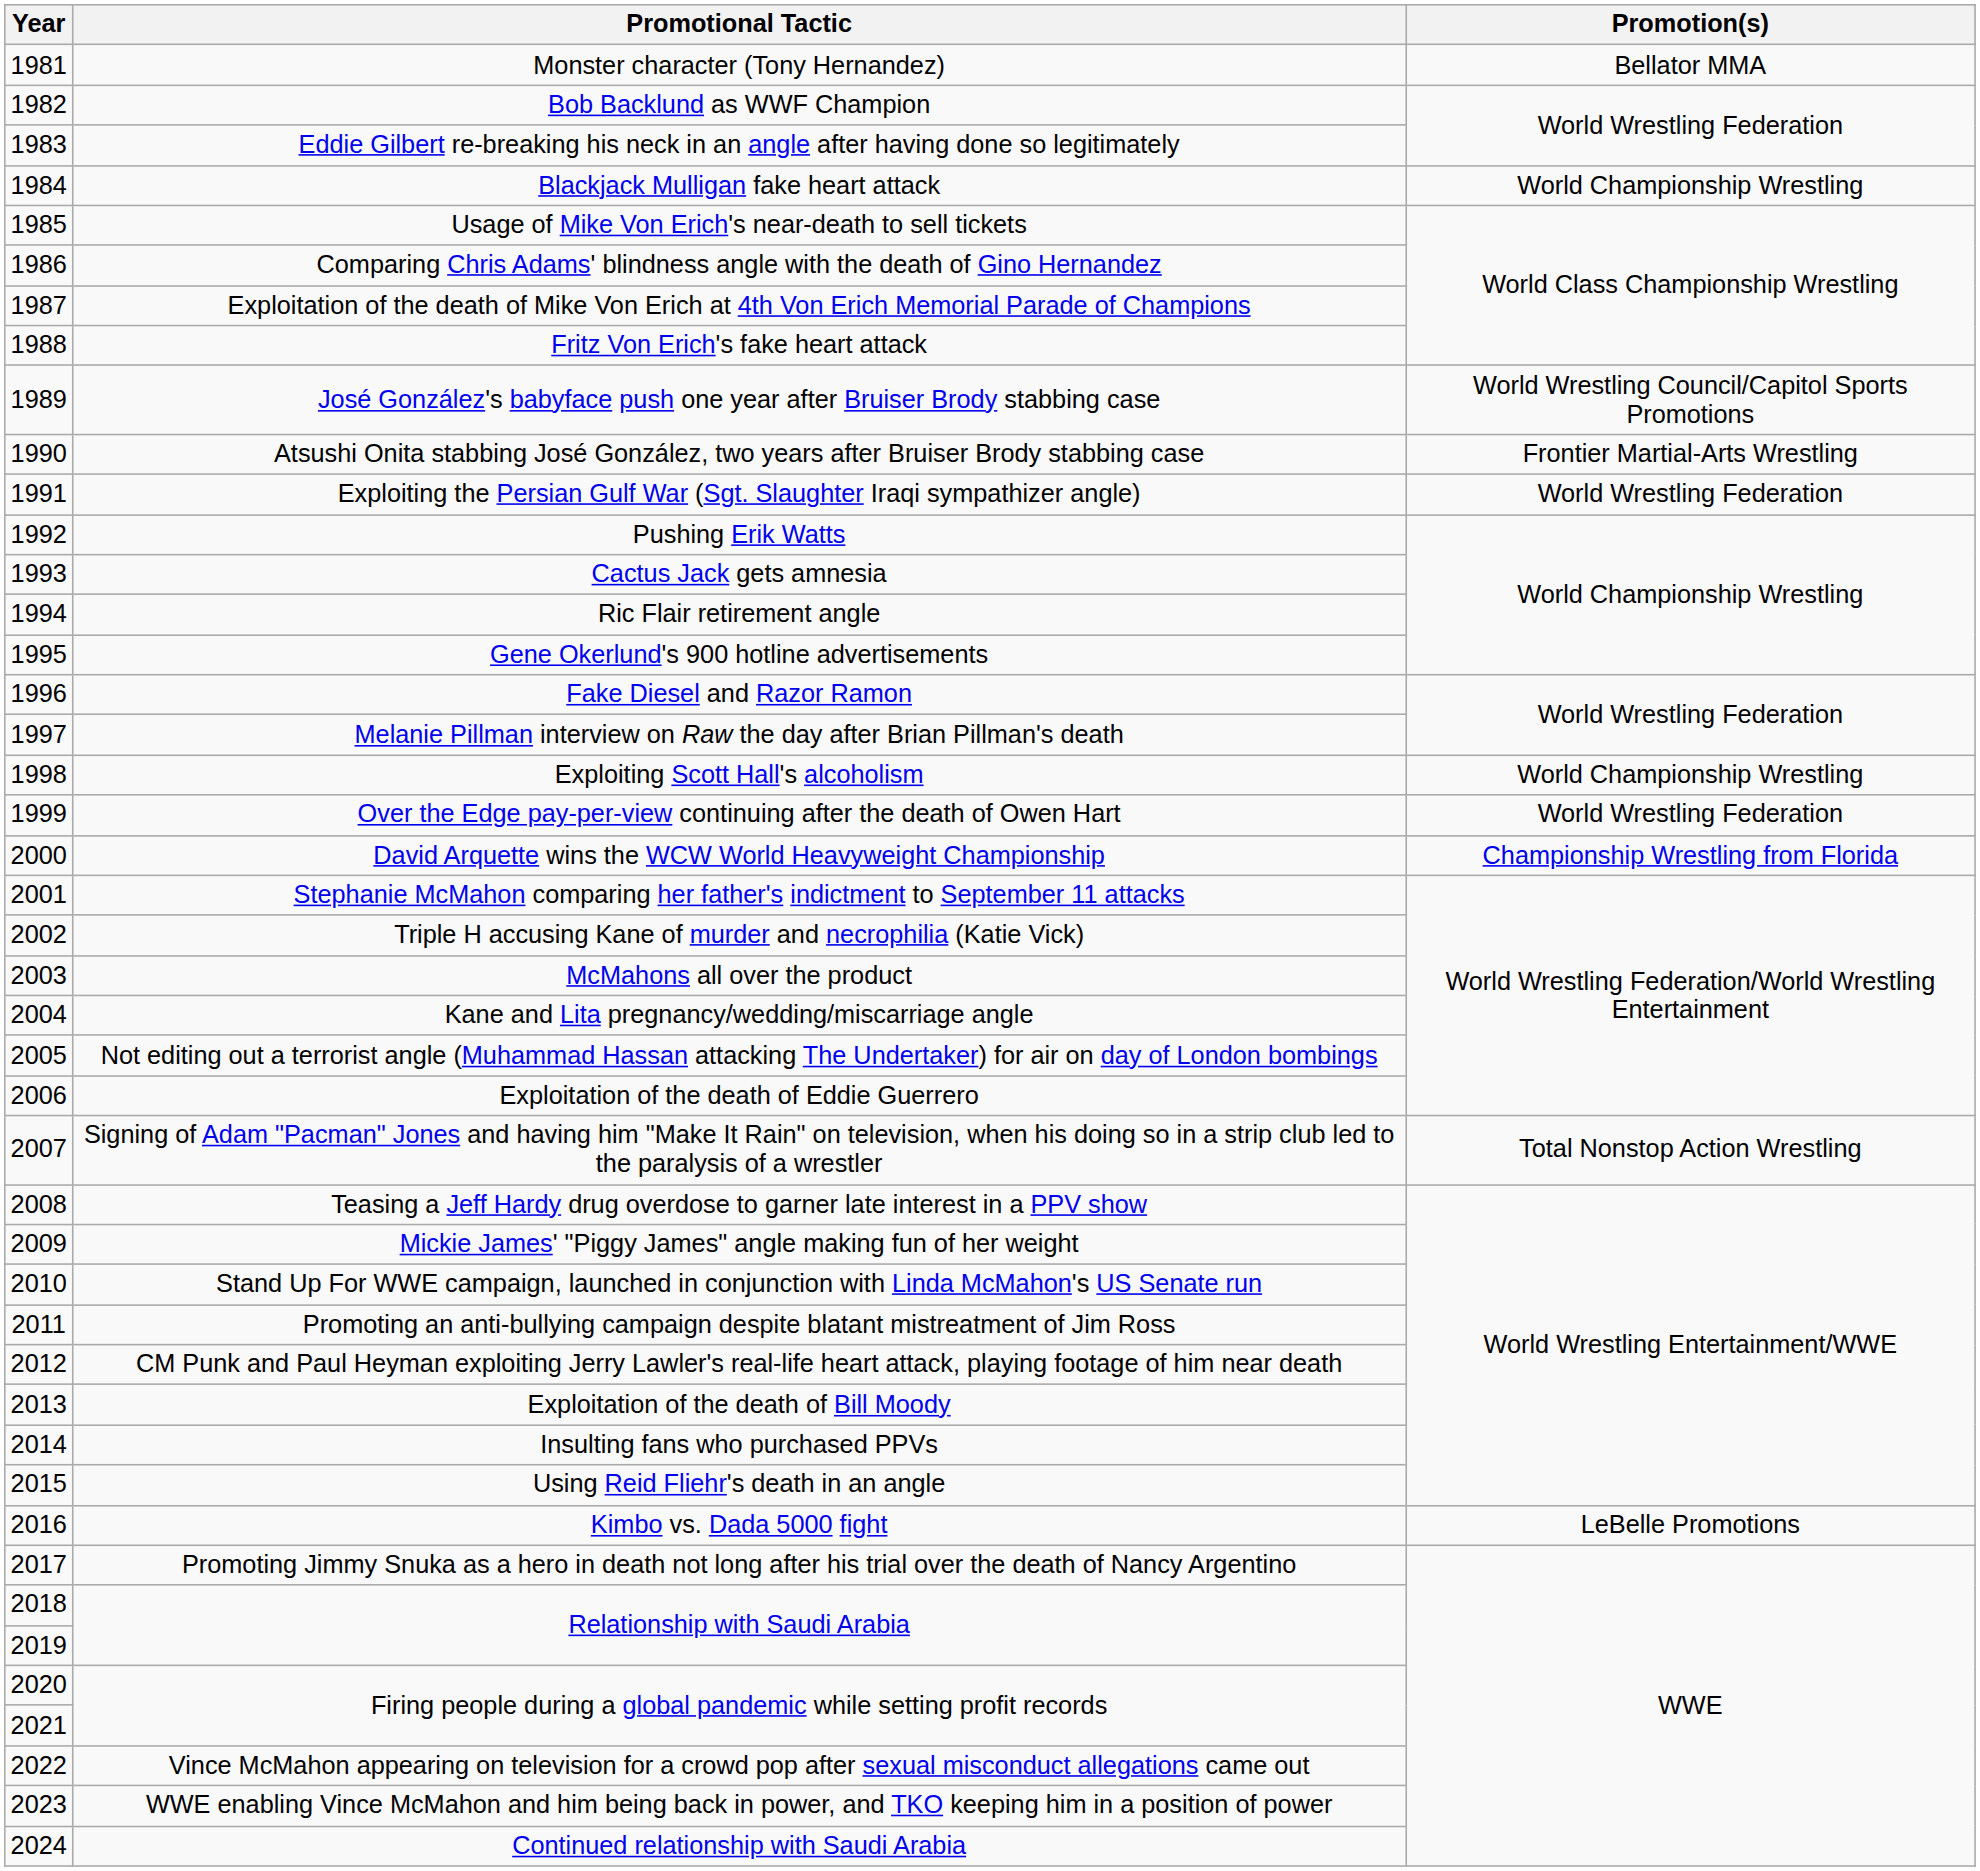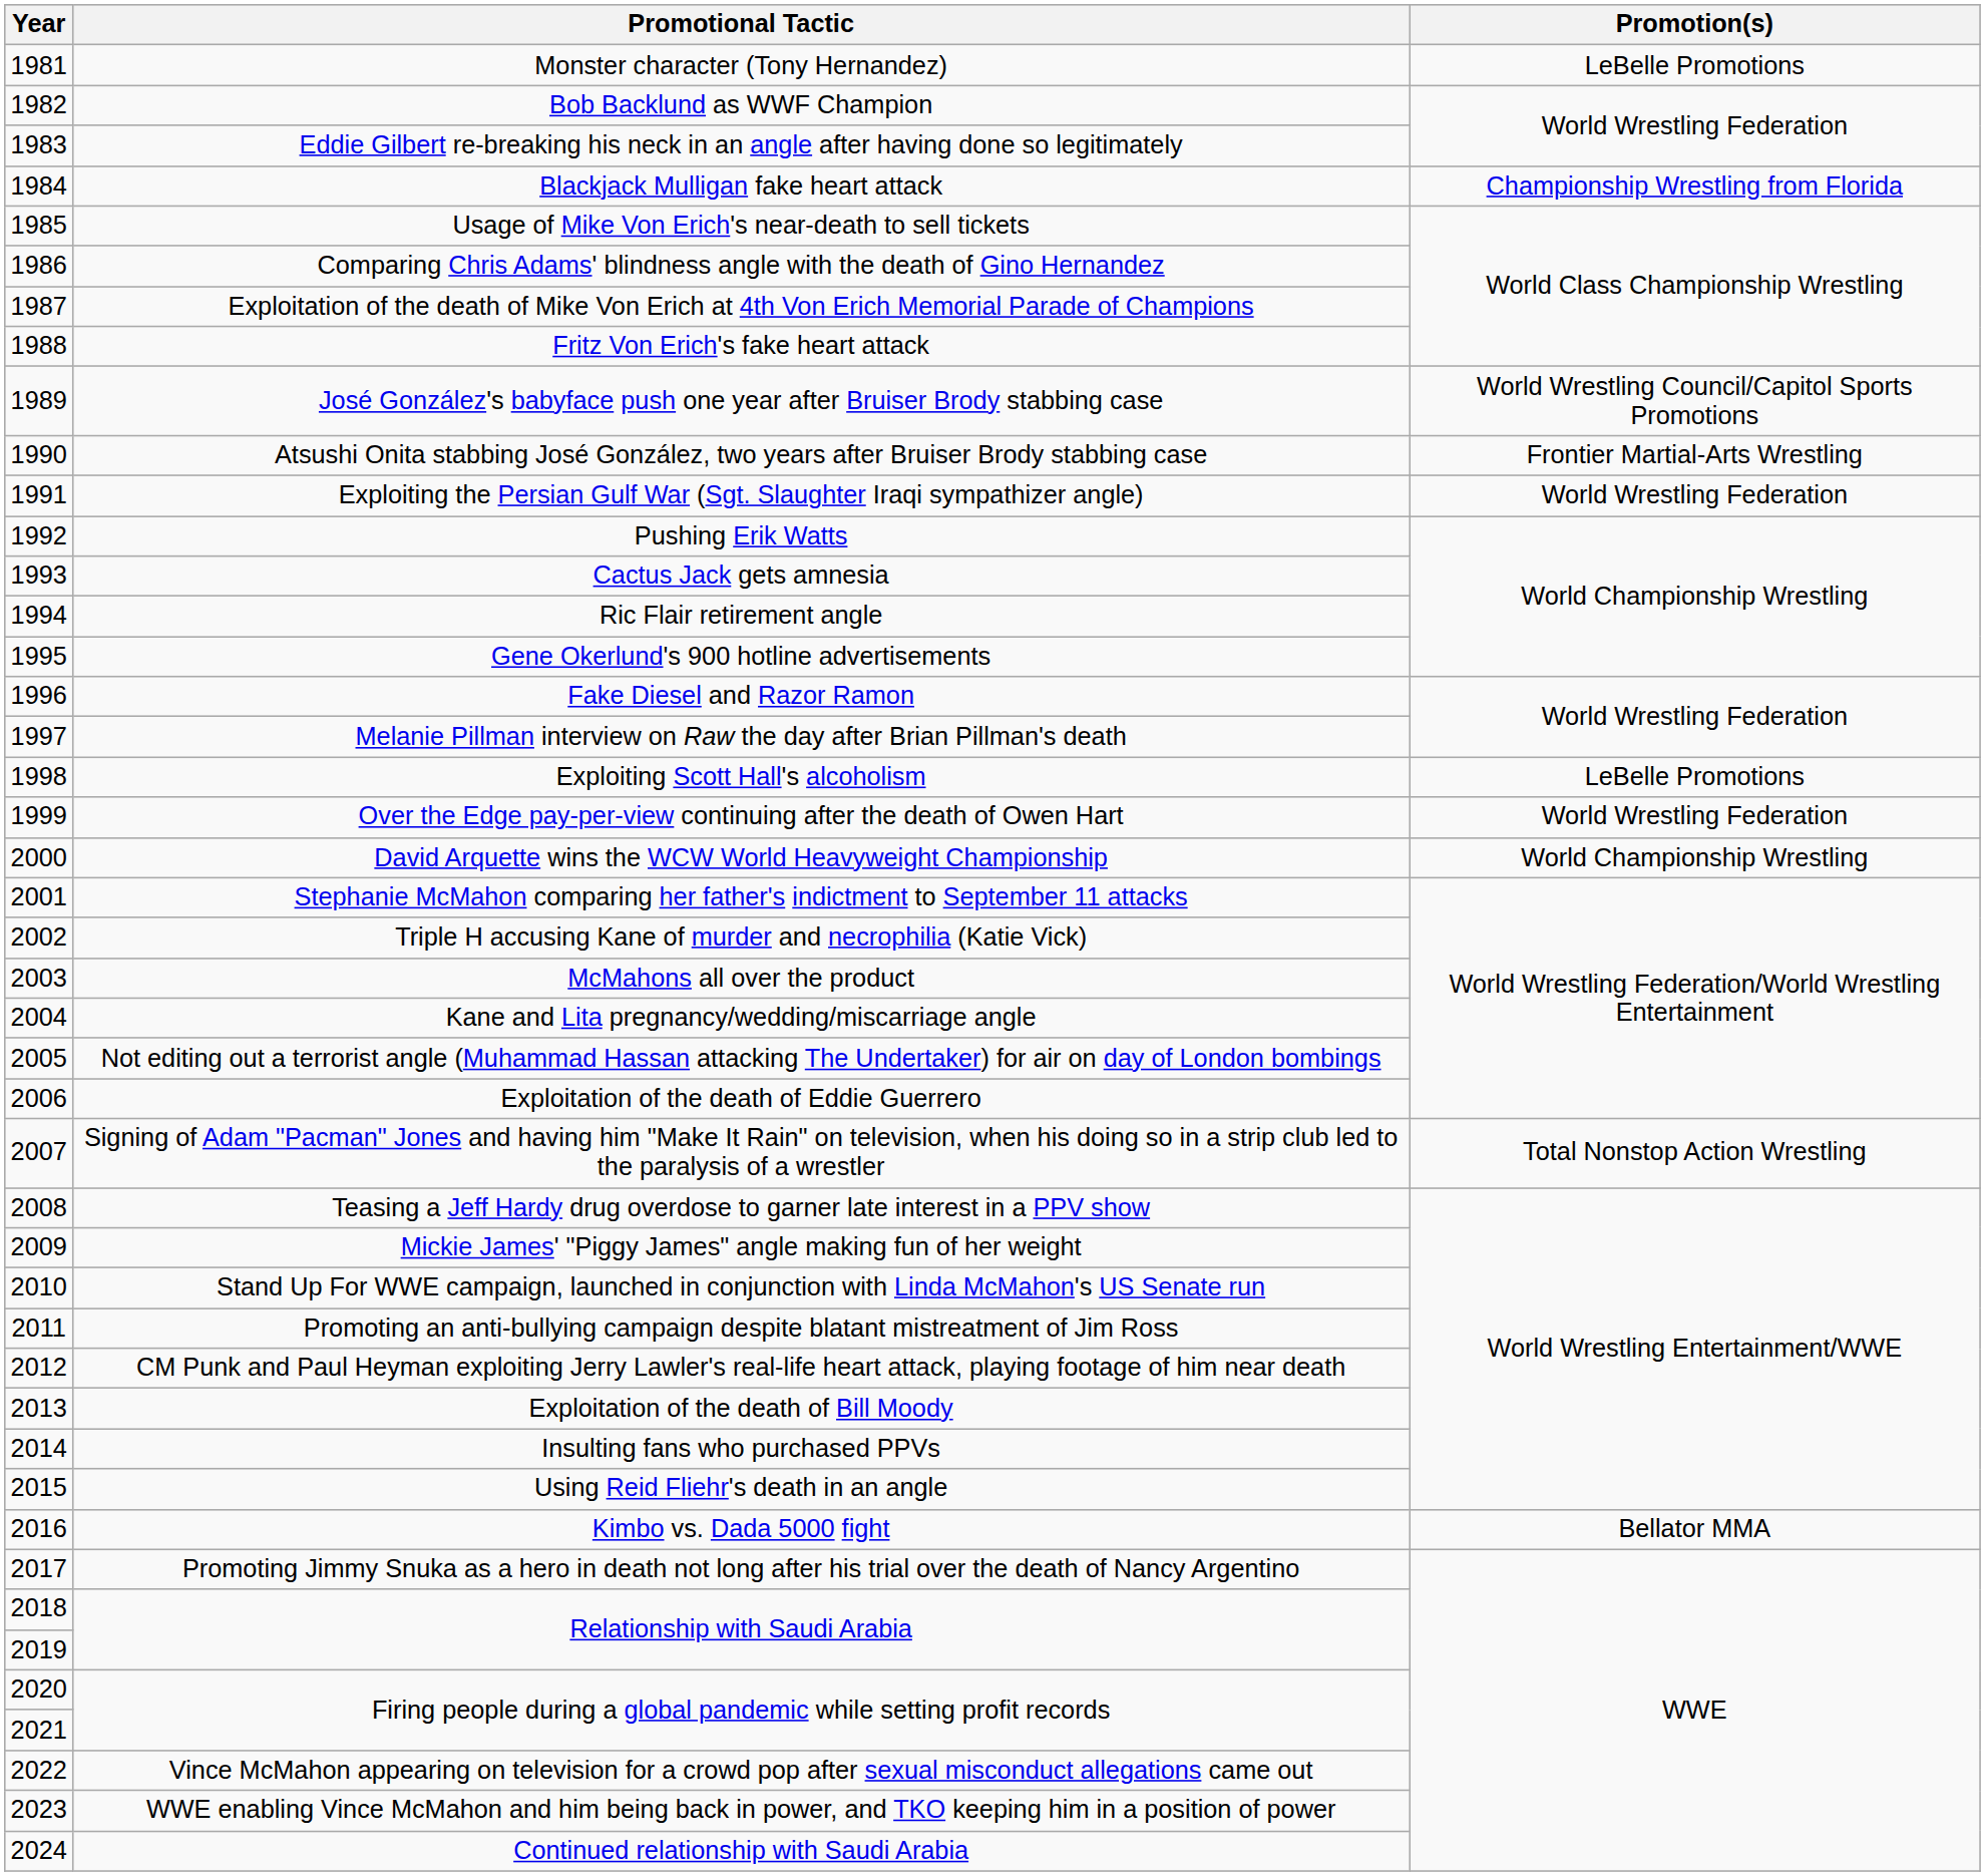Monster character (Tony Hernandez) | Promotion(s): Bellator MMA -> LeBelle Promotions
Blackjack Mulligan fake heart attack | Promotion(s): World Championship Wrestling -> Championship Wrestling from Florida
Exploiting Scott Hall's alcoholism | Promotion(s): World Championship Wrestling -> LeBelle Promotions
David Arquette wins the WCW World Heavyweight Championship | Promotion(s): Championship Wrestling from Florida -> World Championship Wrestling
Kimbo vs. Dada 5000 fight | Promotion(s): LeBelle Promotions -> Bellator MMA
